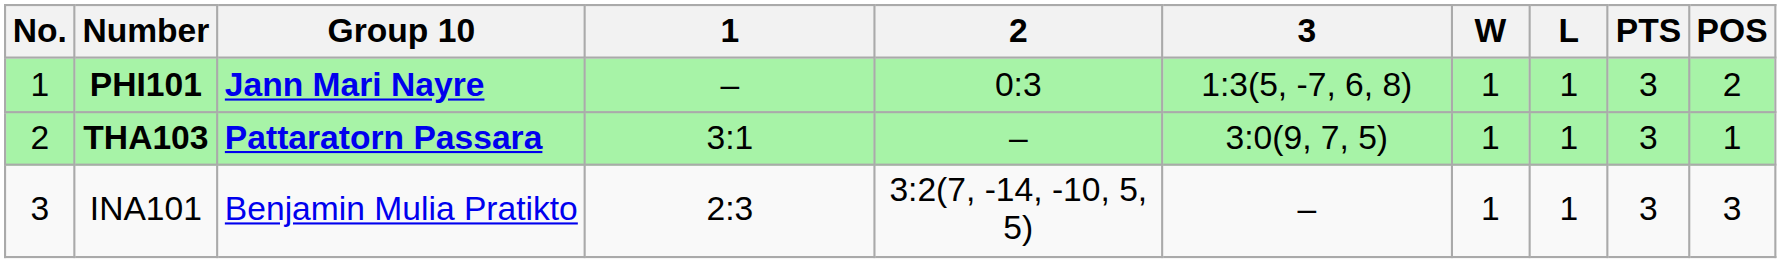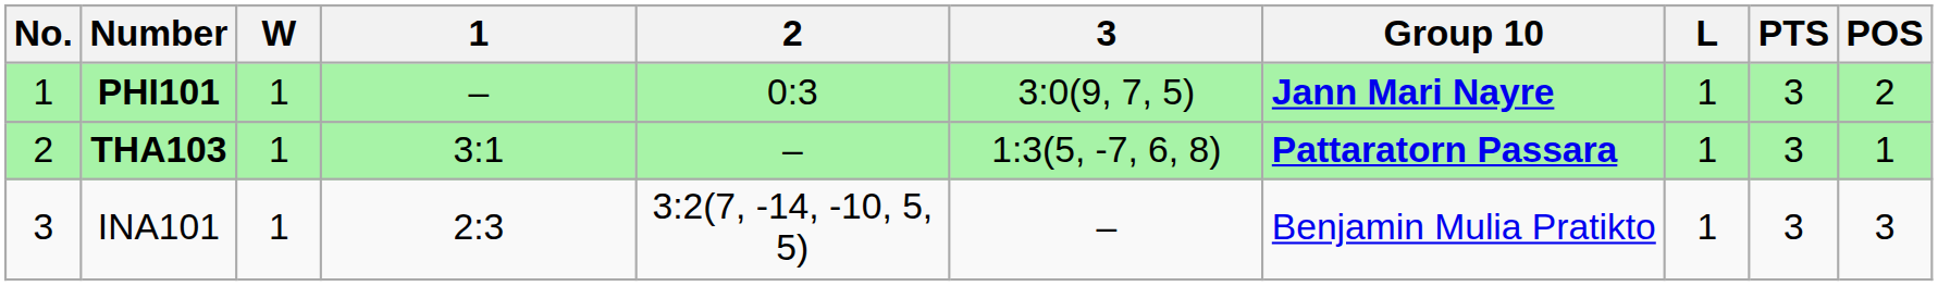columns swapped: Group 10 <-> W
PHI101 | 3: 1:3(5, -7, 6, 8) -> 3:0(9, 7, 5)
THA103 | 3: 3:0(9, 7, 5) -> 1:3(5, -7, 6, 8)
